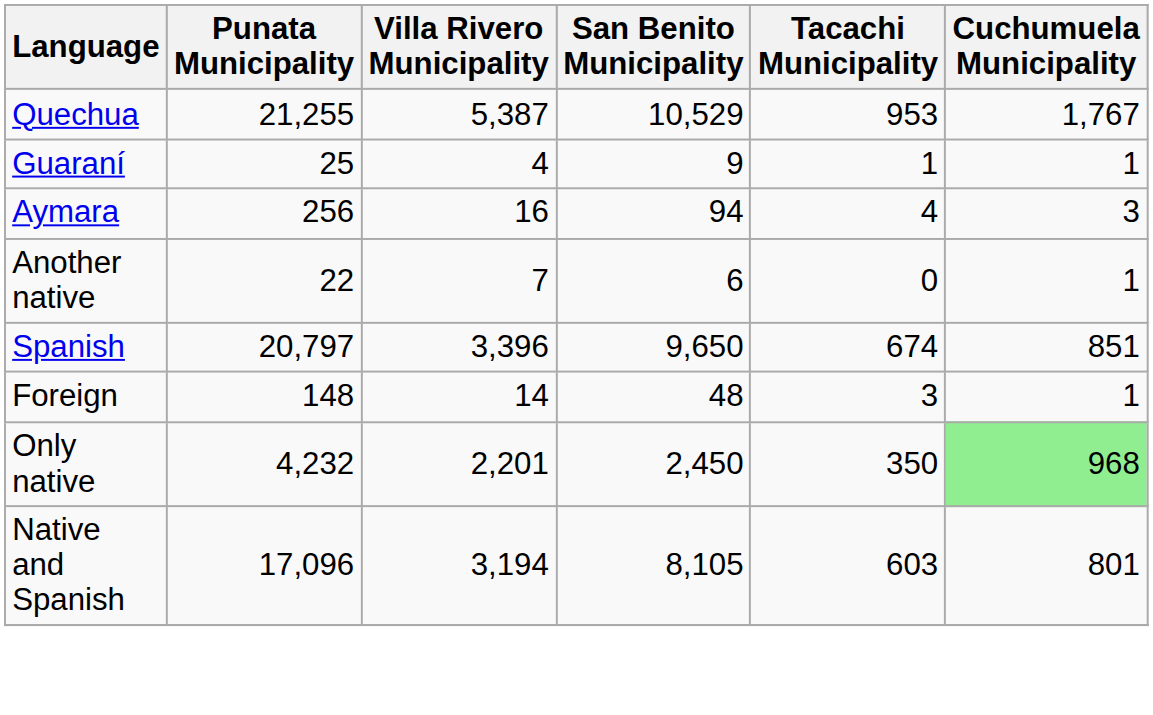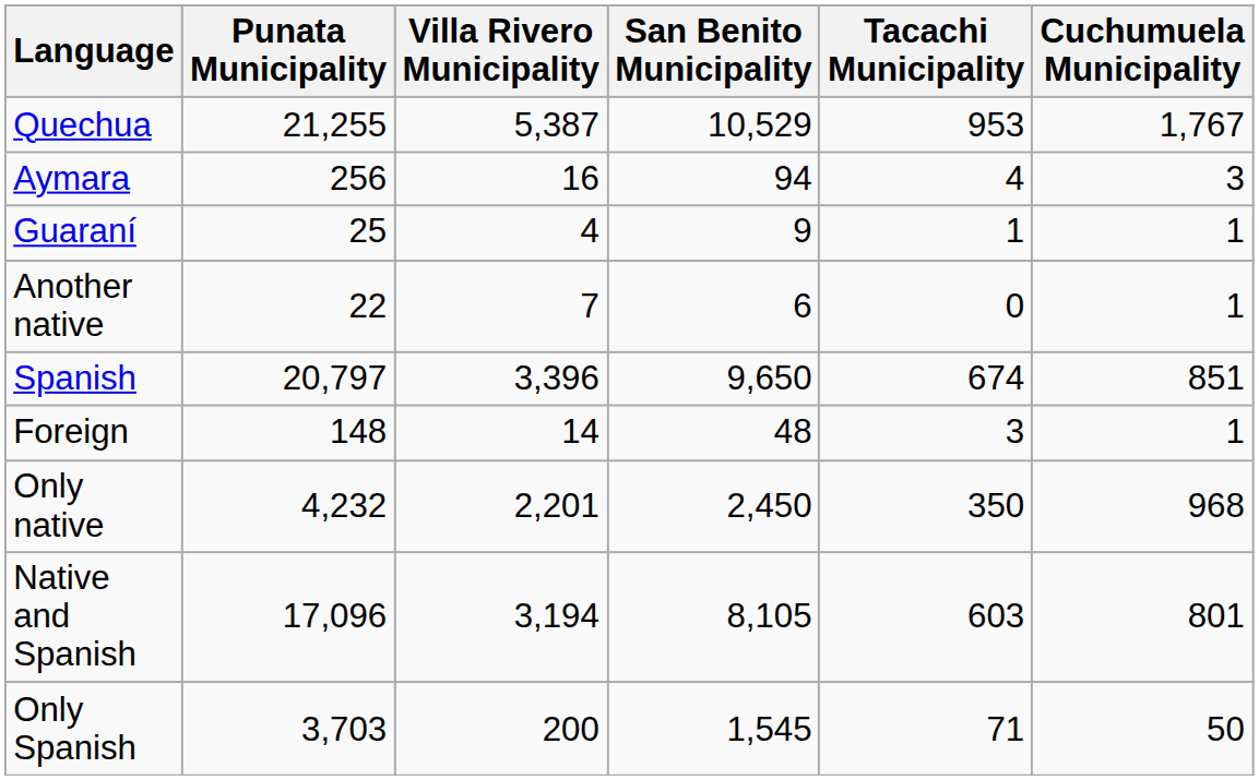rows swapped: Aymara <-> Guaraní
Only native | Cuchumuela Municipality: lightgreen background -> no background
+ row: Only Spanish | 3,703 | 200 | 1,545 | 71 | 50
